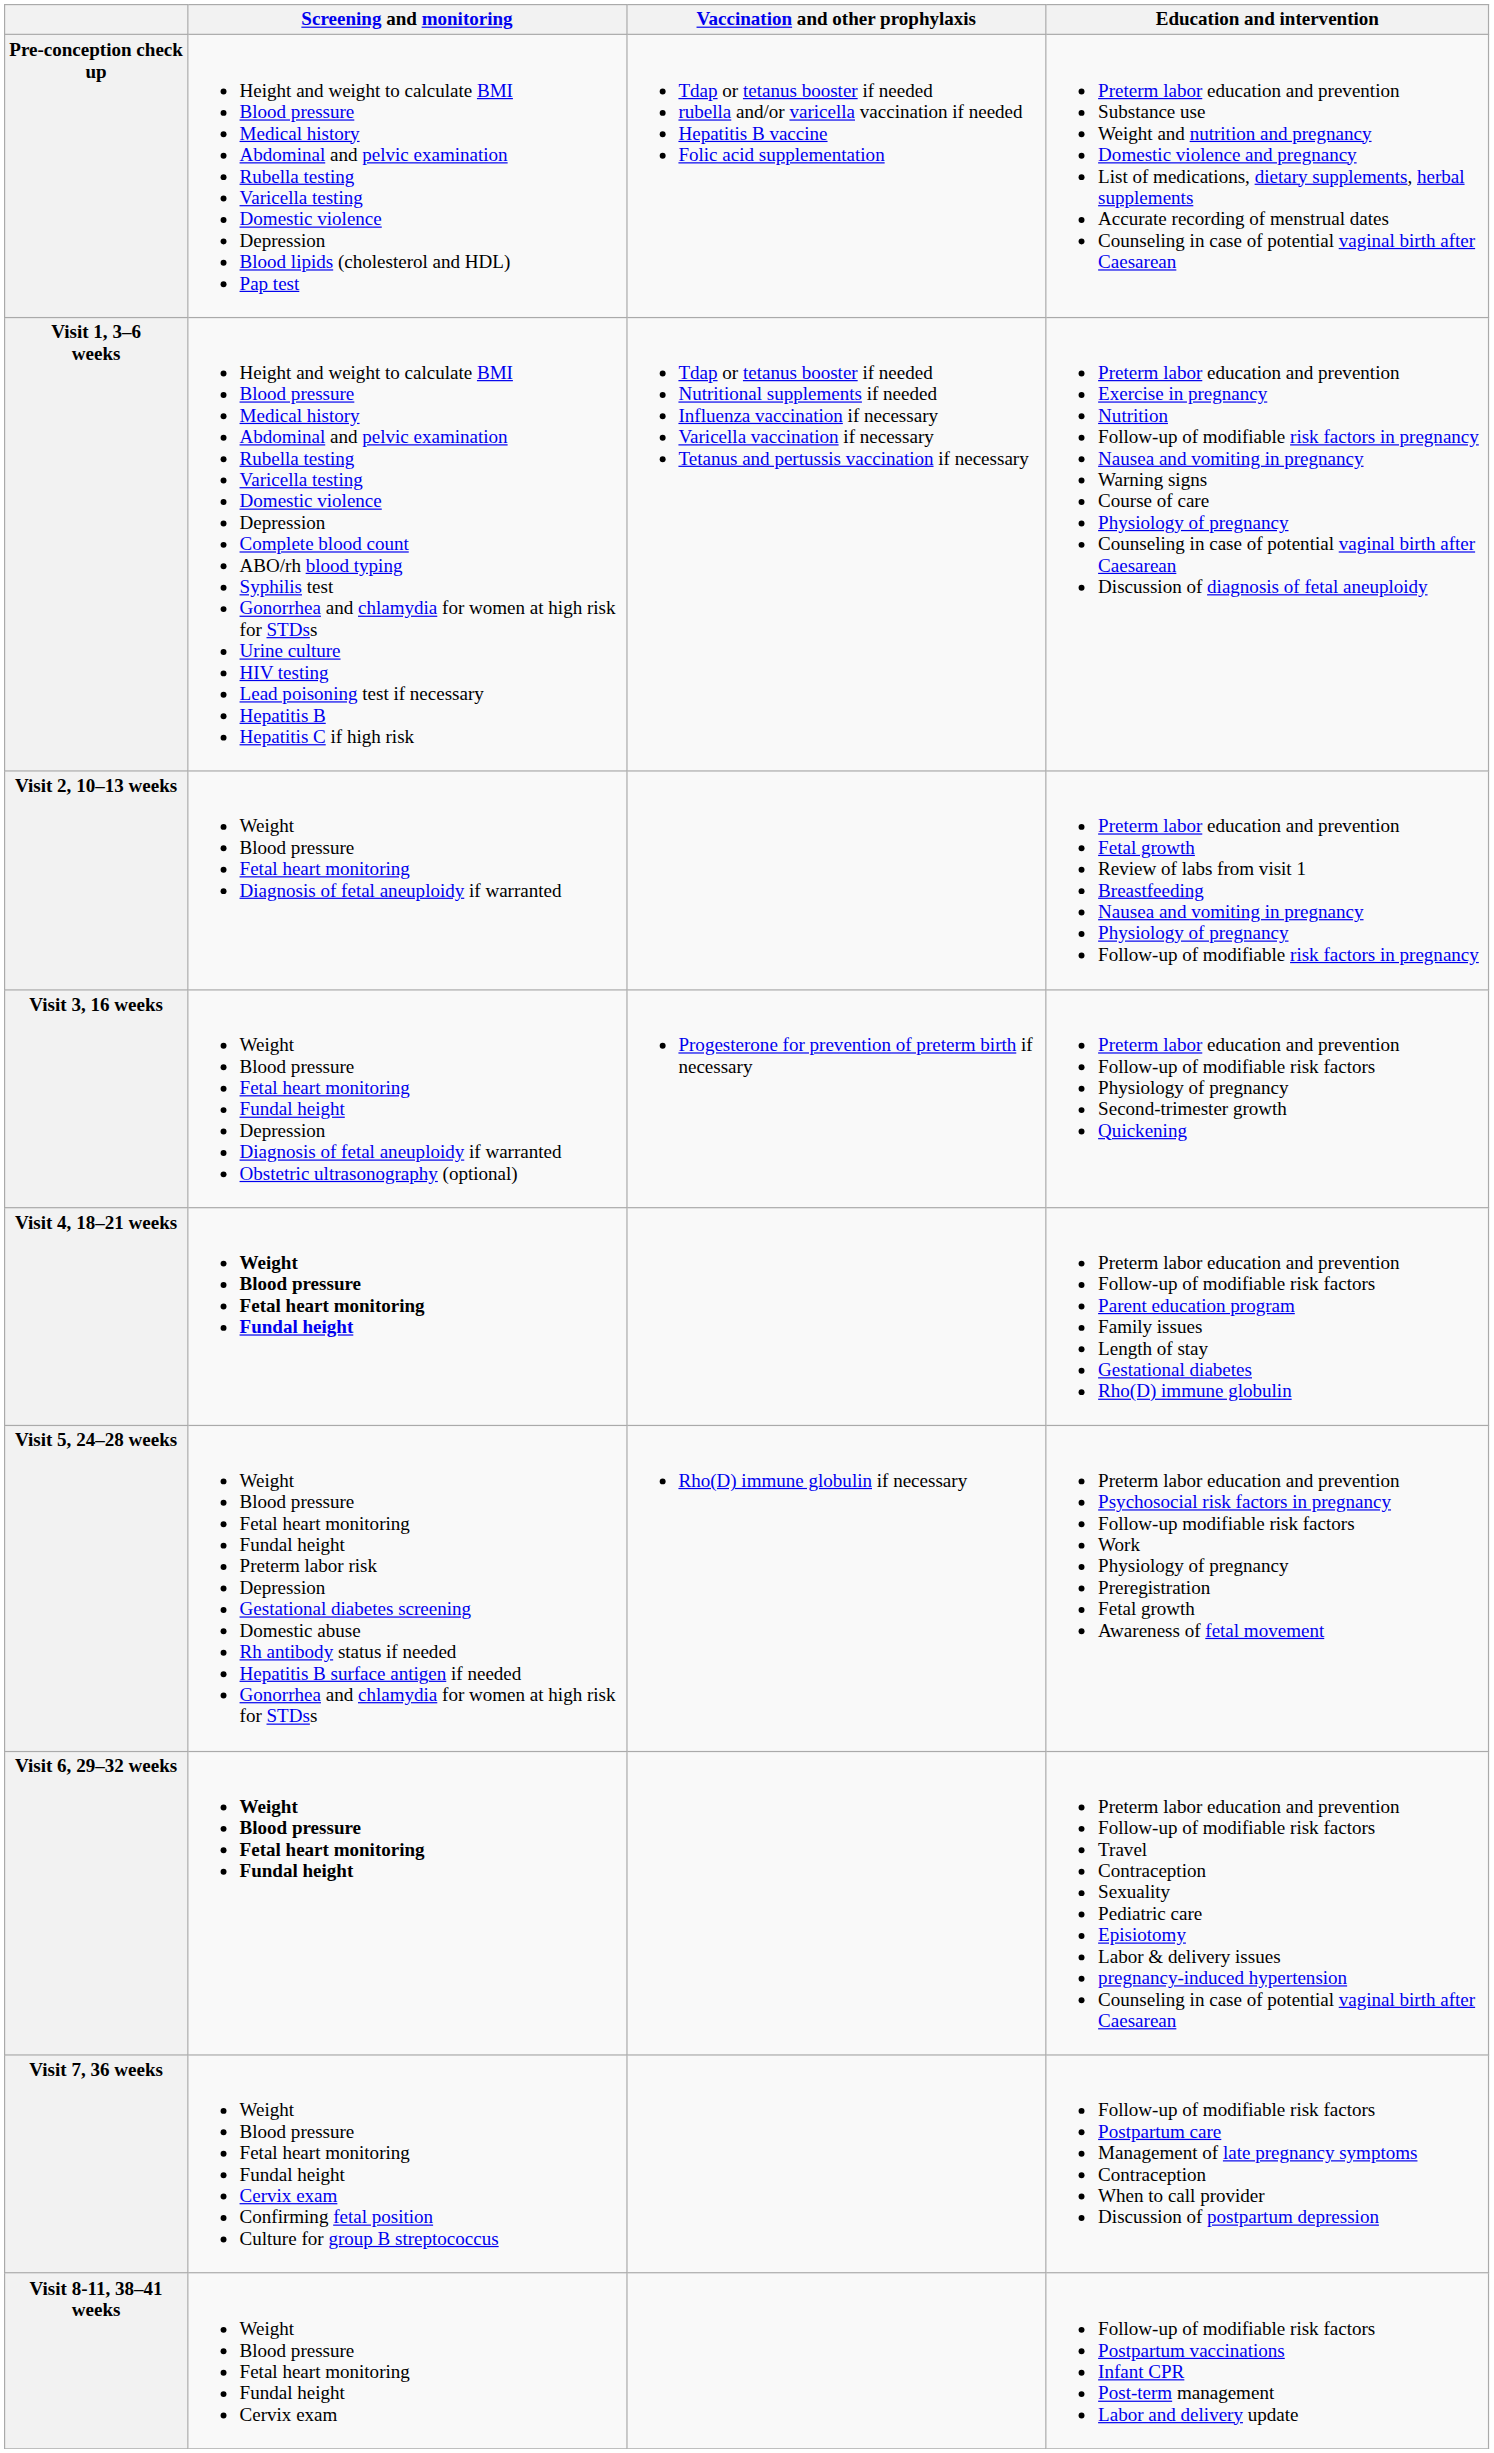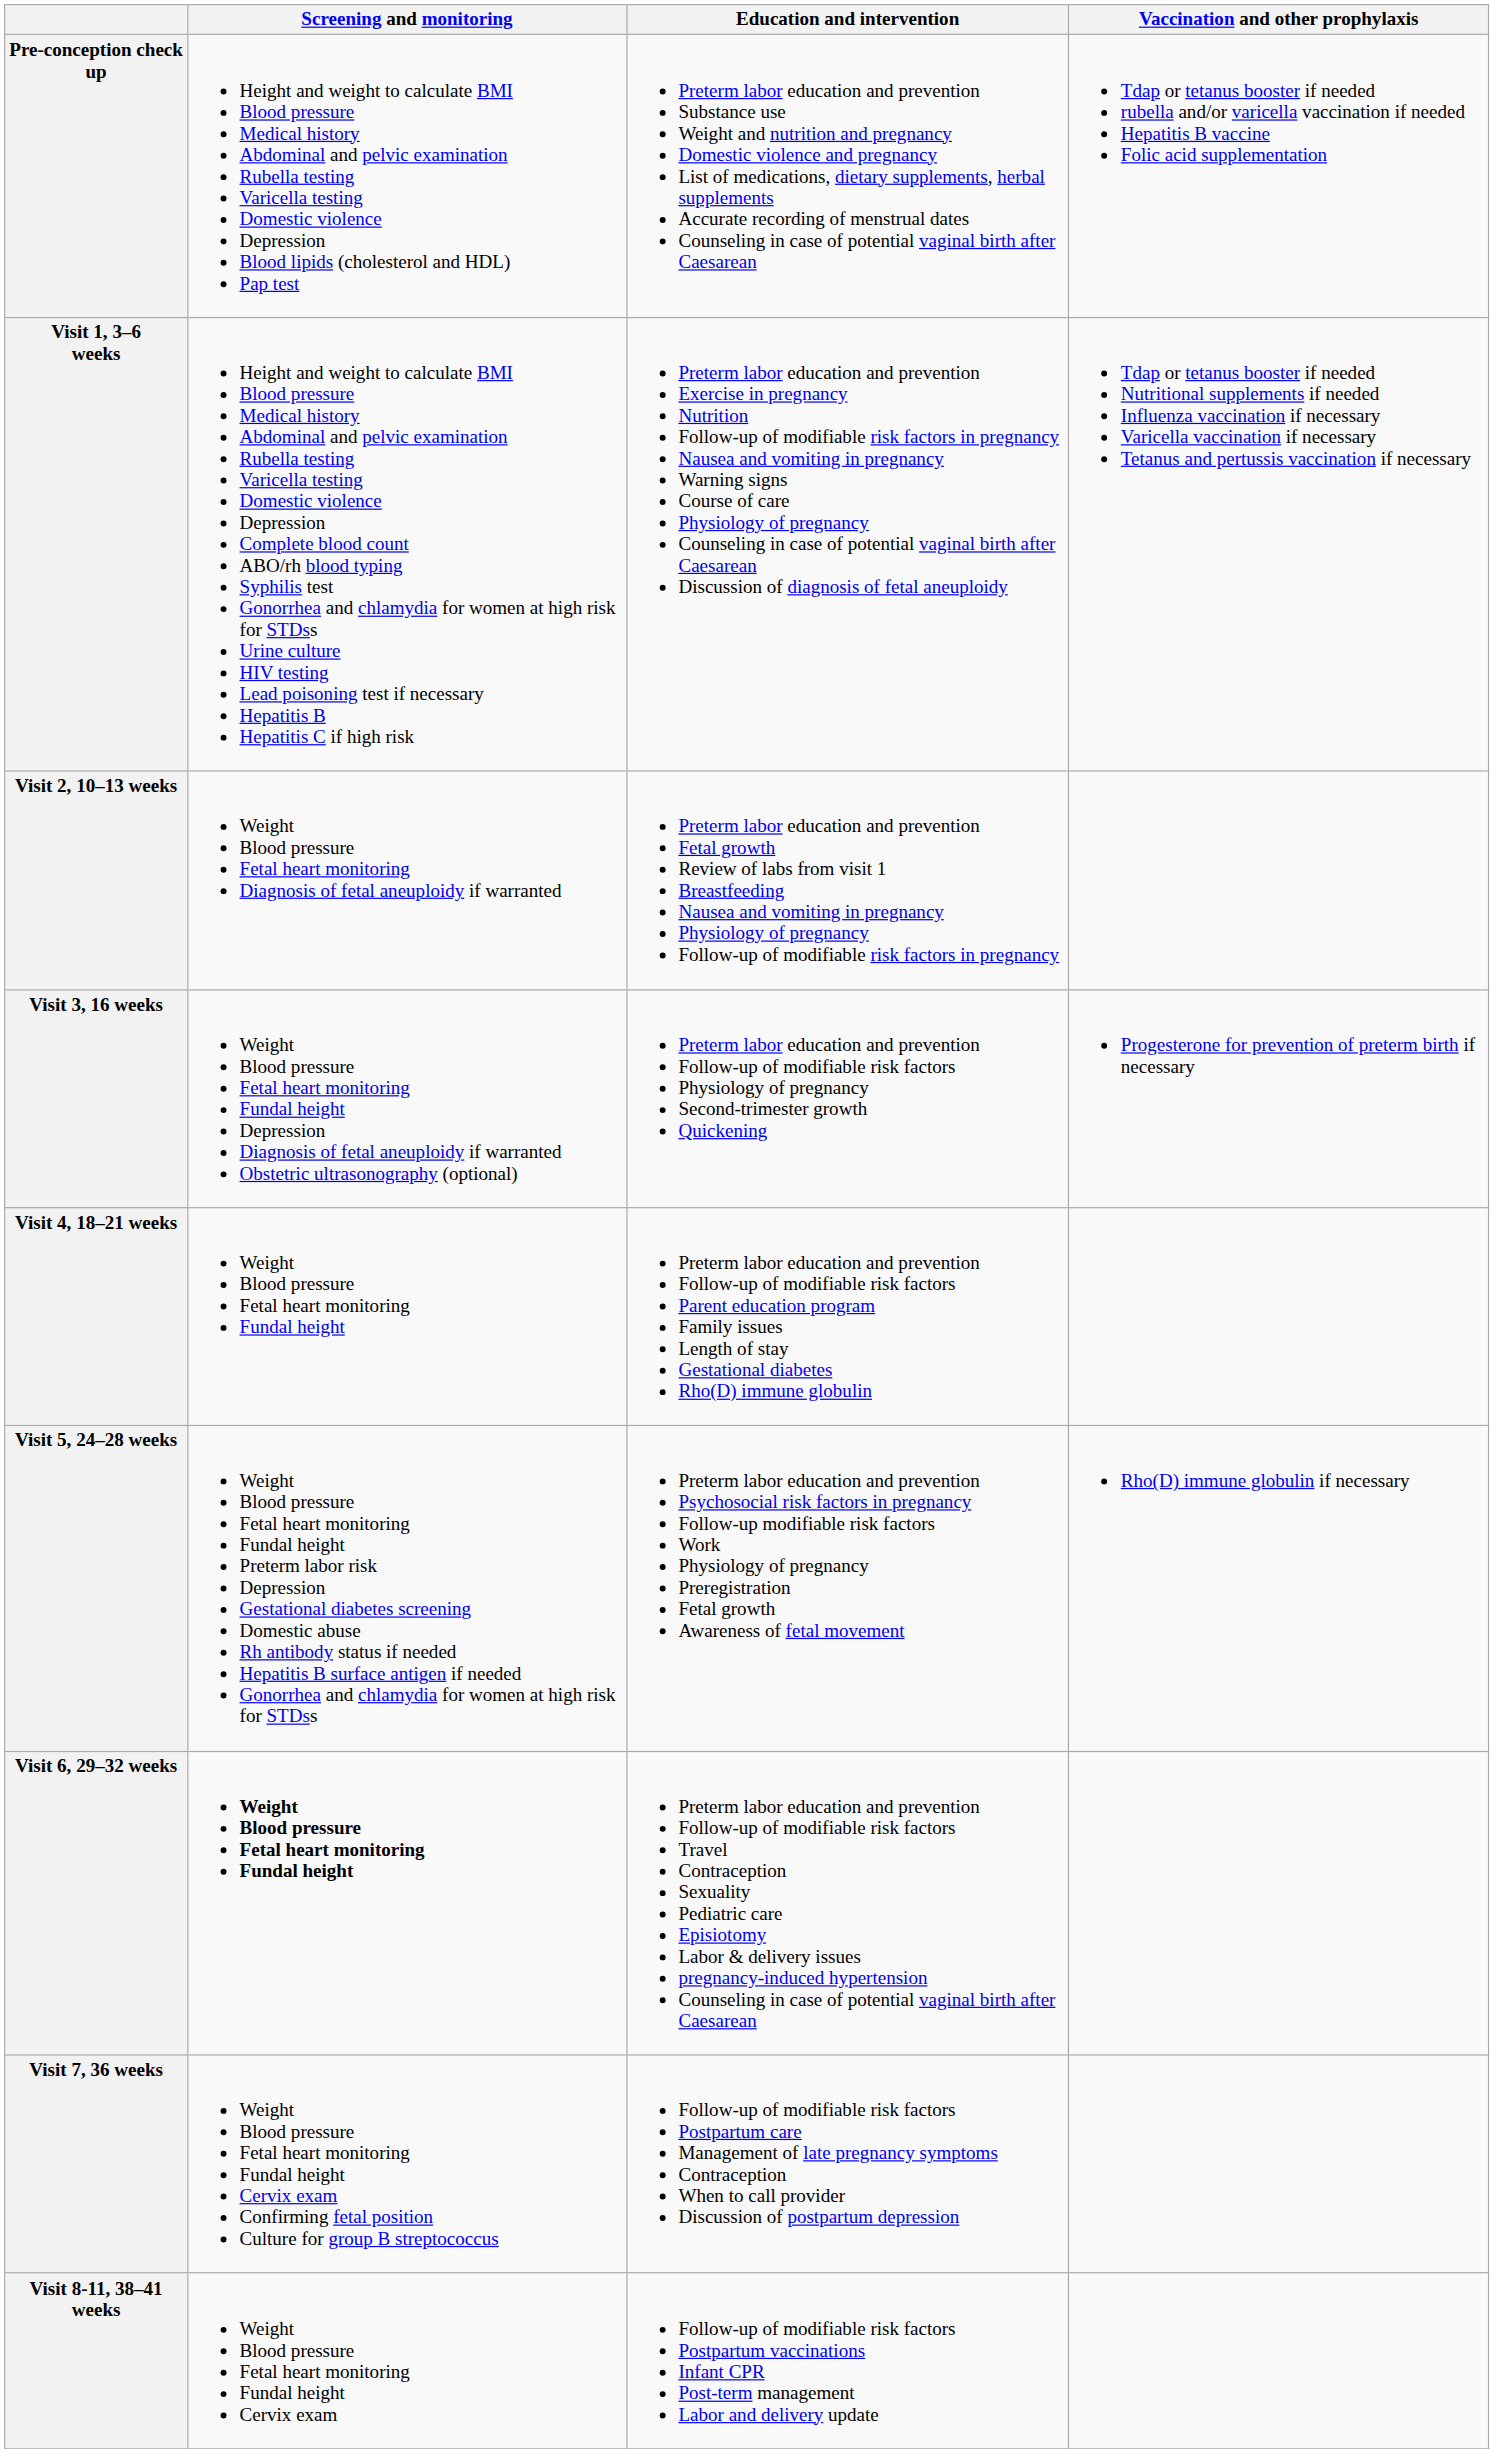columns swapped: Education and intervention <-> Vaccination and other prophylaxis
Visit 4, 18–21 weeks | Screening and monitoring: bold -> normal
